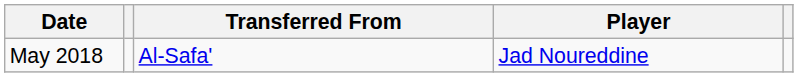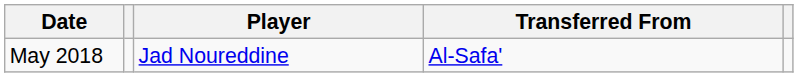columns swapped: Player <-> Transferred From
